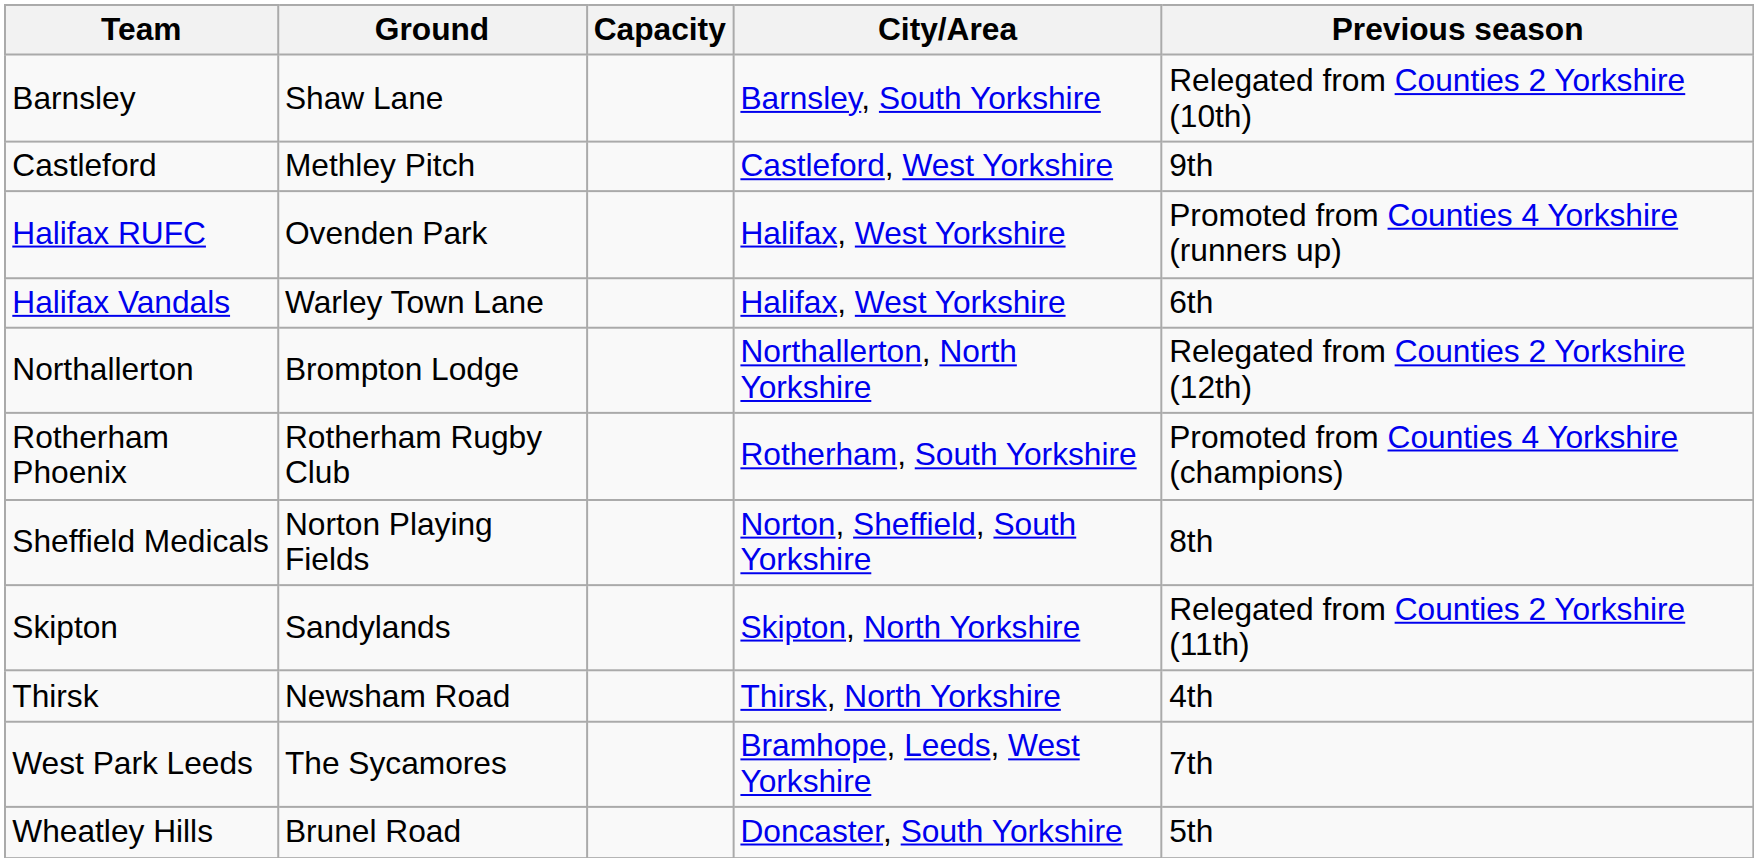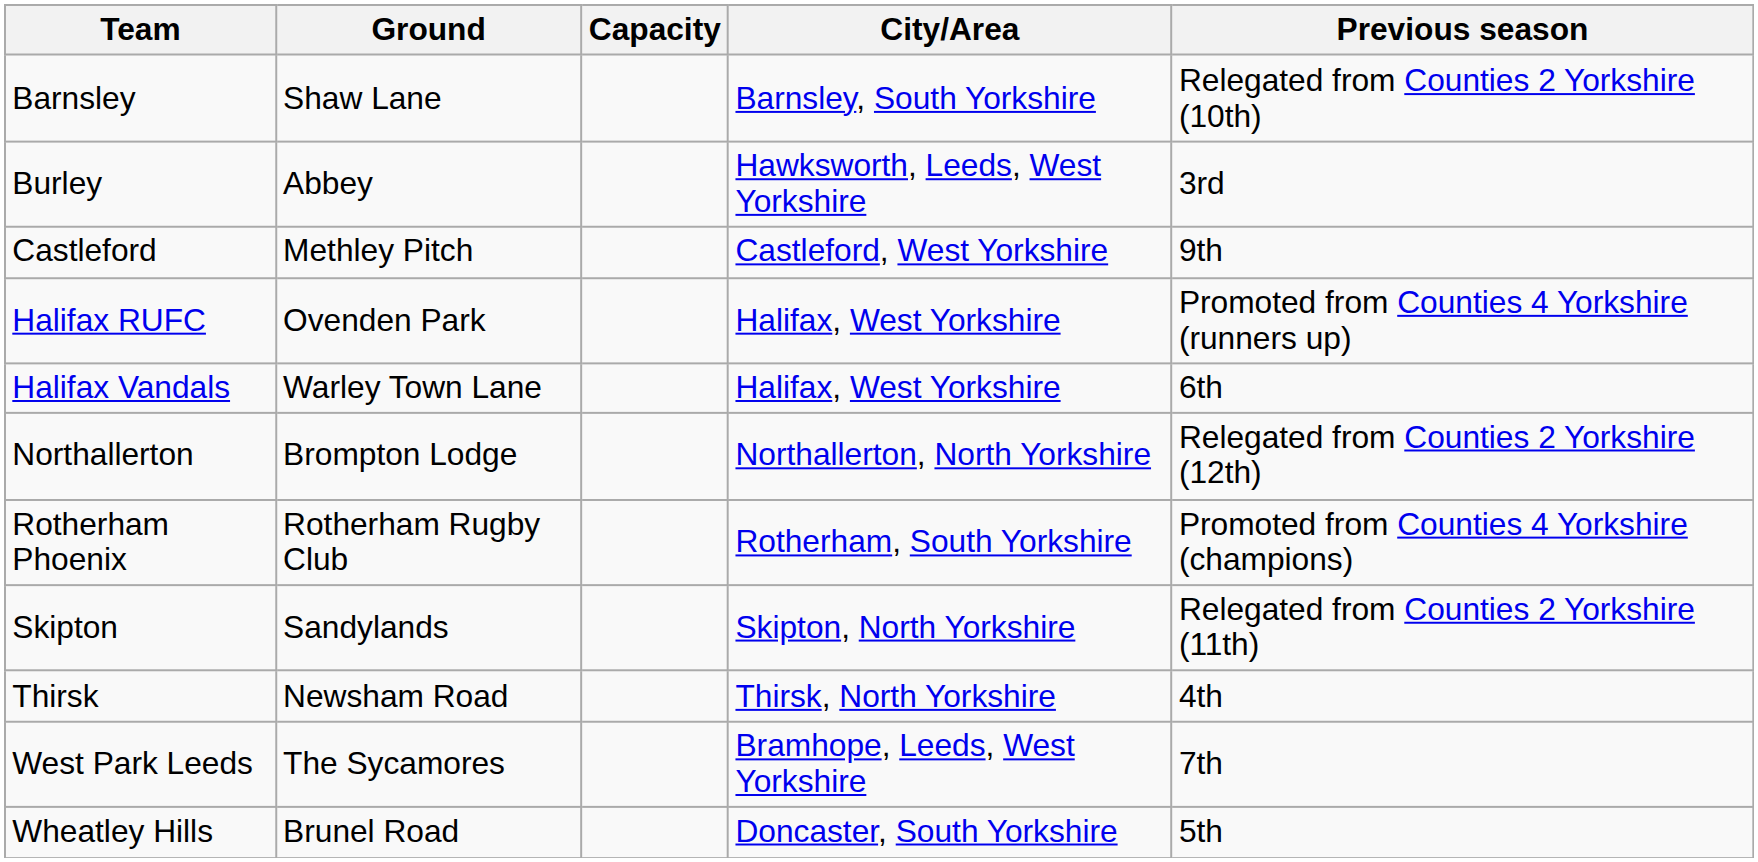+ row: Burley | Abbey | Hawksworth, Leeds, West Yorkshire | 3rd
- row: Sheffield Medicals | Norton Playing Fields | Norton, Sheffield, South Yorkshire | 8th
